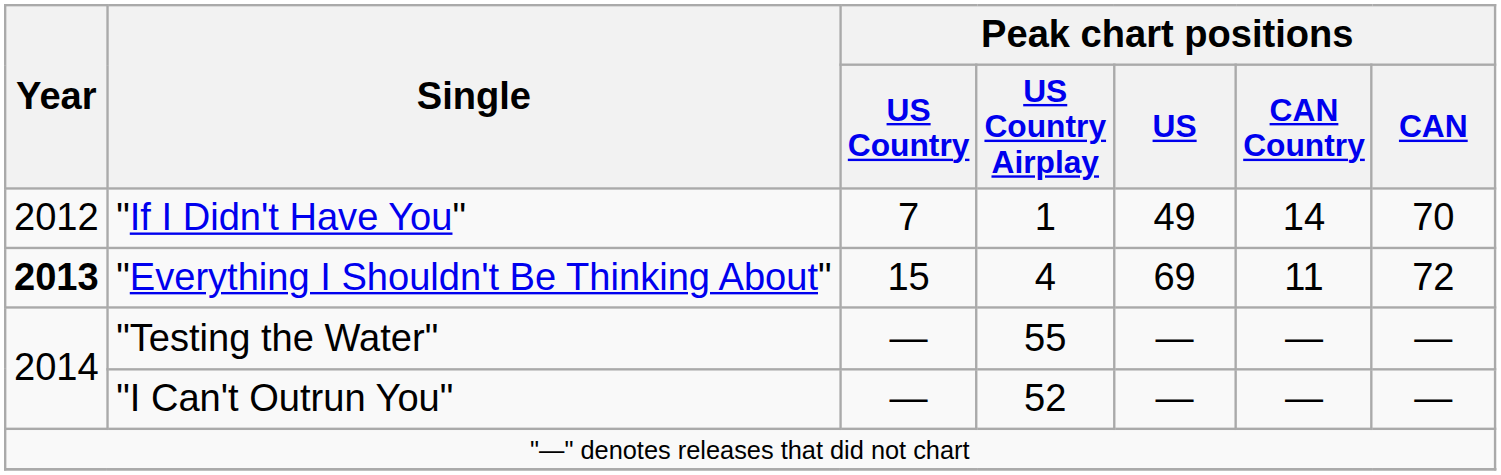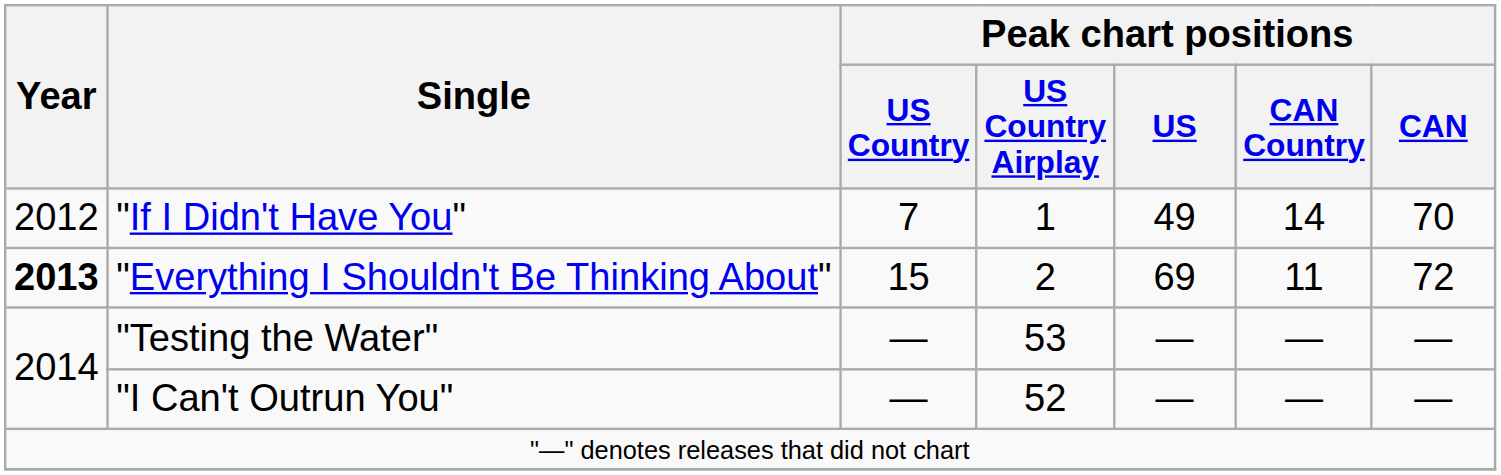"Everything I Shouldn't Be Thinking About" | Peak chart positions / US Country Airplay: 4 -> 2
"Testing the Water" | Peak chart positions / US Country Airplay: 55 -> 53
